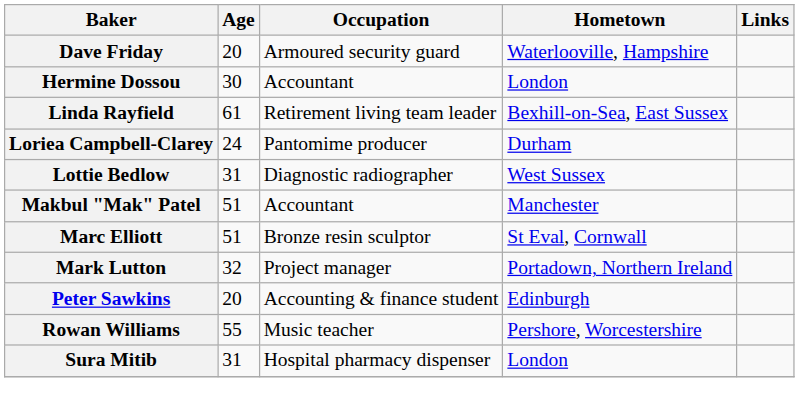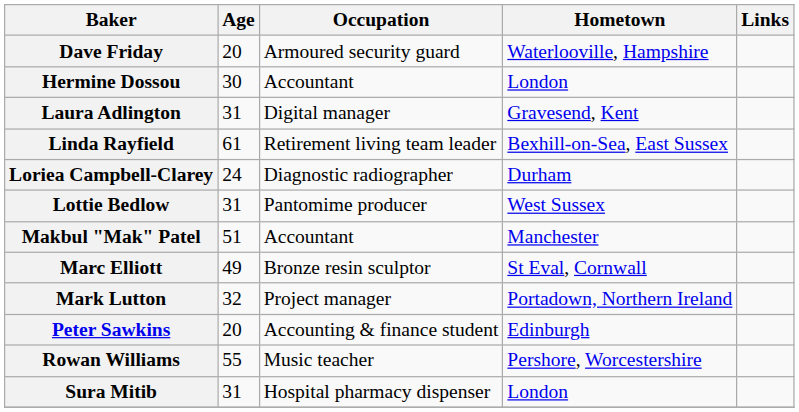+ row: Laura Adlington | 31 | Digital manager | Gravesend, Kent
Loriea Campbell-Clarey | Occupation: Pantomime producer -> Diagnostic radiographer
Lottie Bedlow | Occupation: Diagnostic radiographer -> Pantomime producer
Marc Elliott | Age: 51 -> 49
